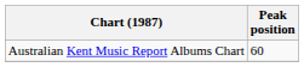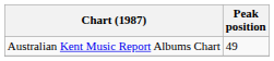Australian Kent Music Report Albums Chart | Peak position: 60 -> 49
